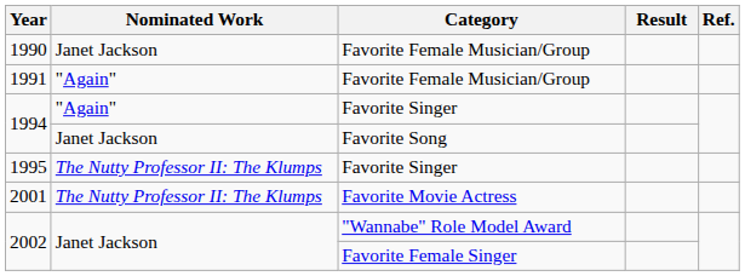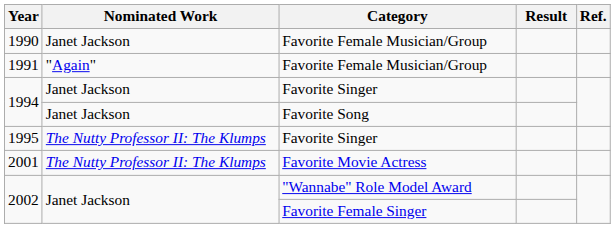1994 / Favorite Singer | Nominated Work: "Again" -> Janet Jackson
